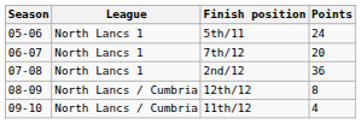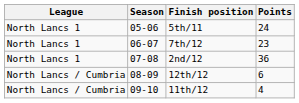columns swapped: Season <-> League
7th/12 | Points: 20 -> 23
12th/12 | Points: 8 -> 6
